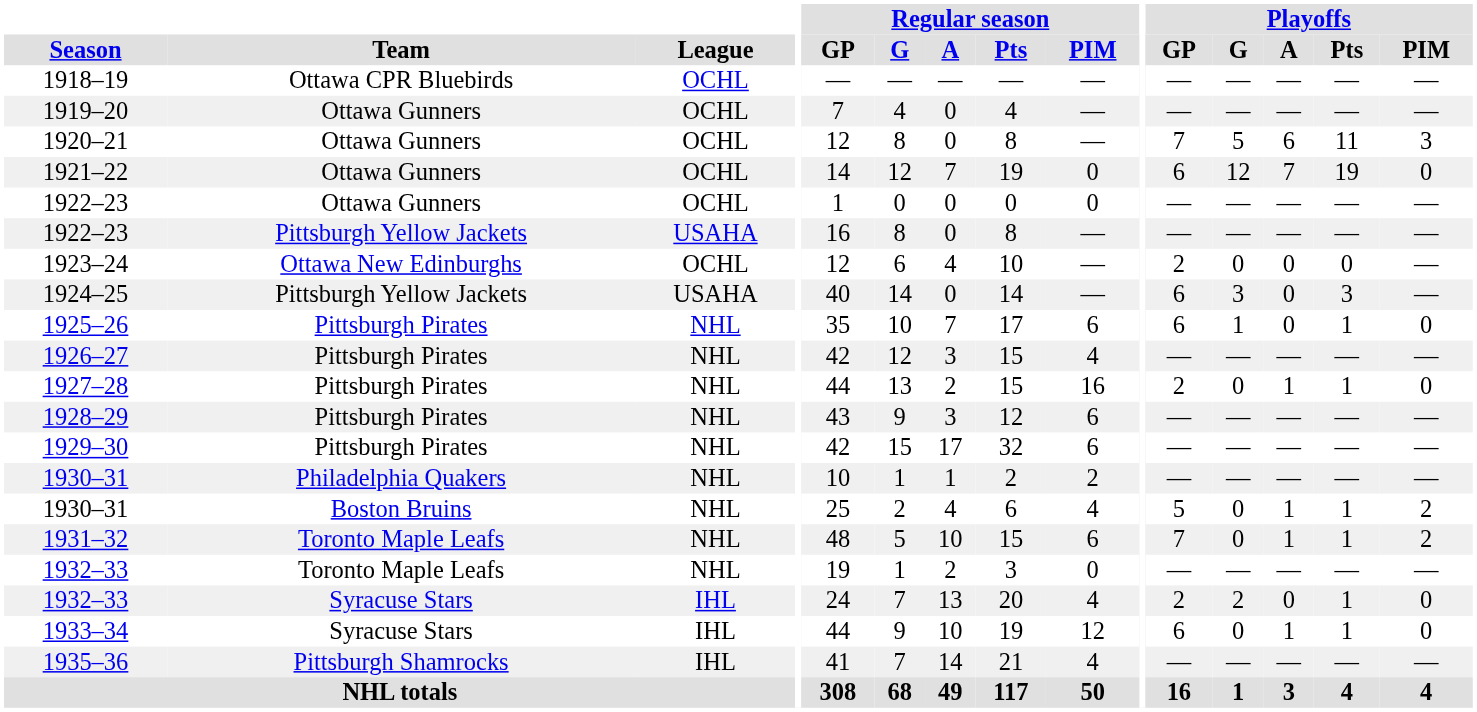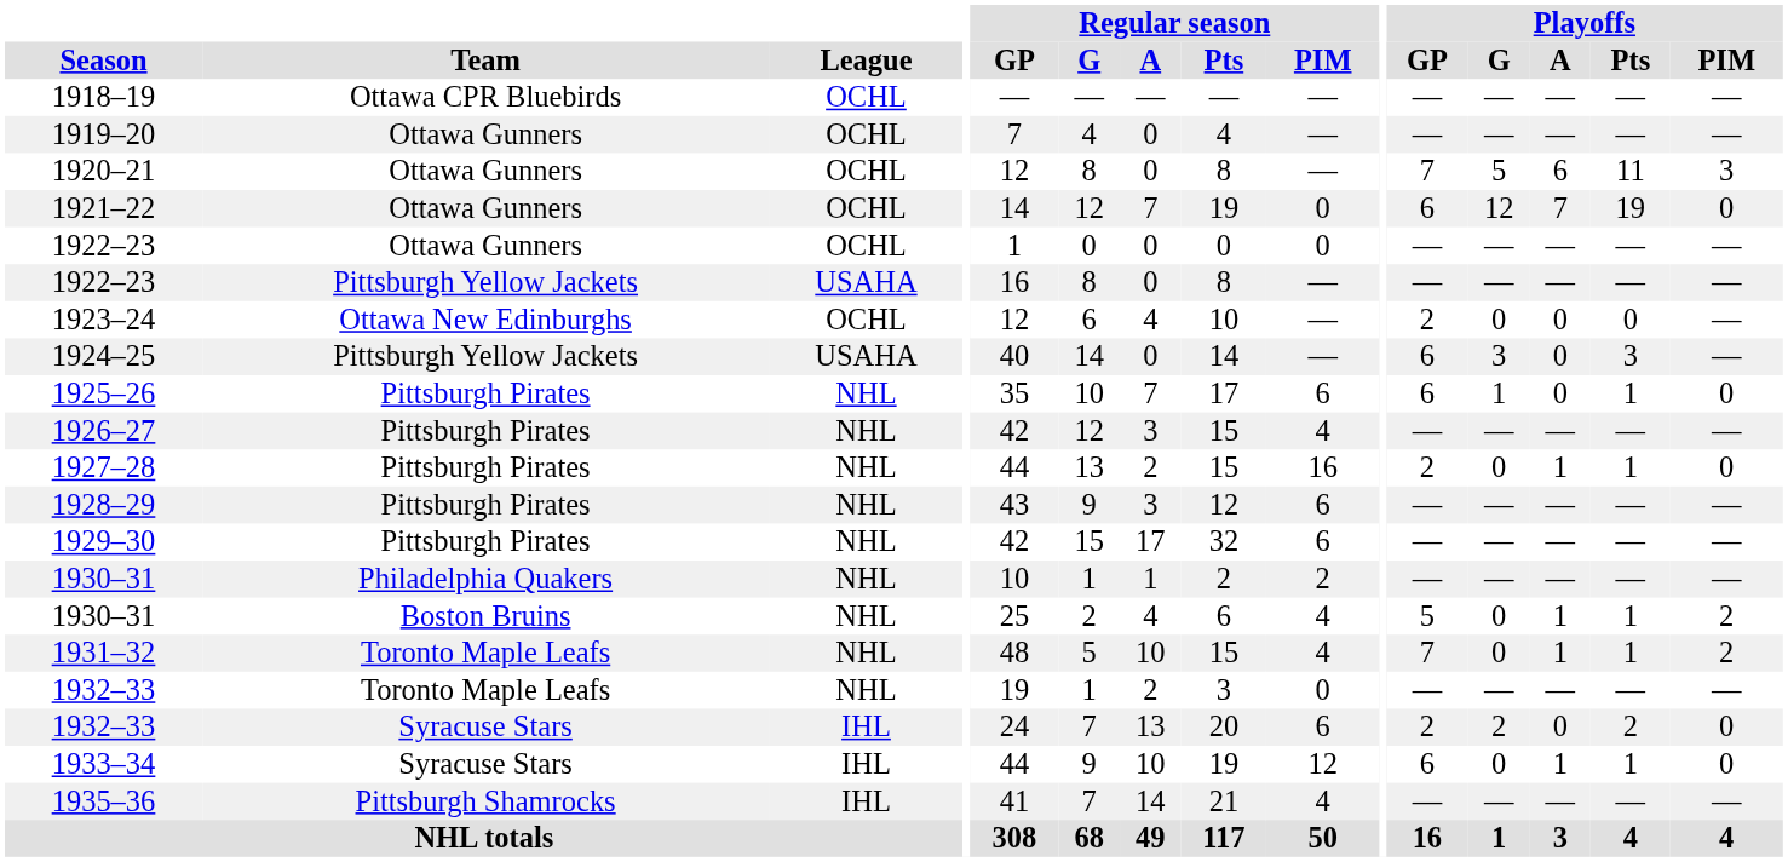1931–32 | Regular season / PIM: 6 -> 4
1932–33 / Syracuse Stars | Regular season / PIM: 4 -> 6
1932–33 / Syracuse Stars | Playoffs / Pts: 1 -> 2
